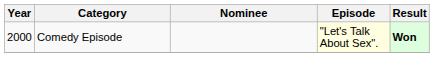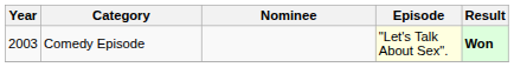Comedy Episode | Year: 2000 -> 2003
